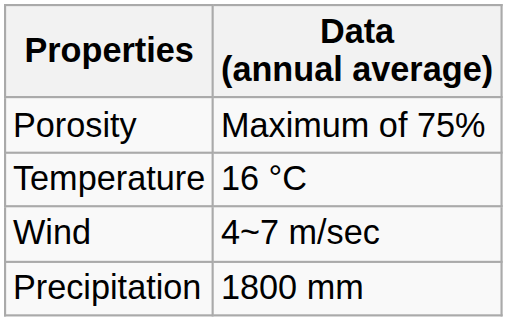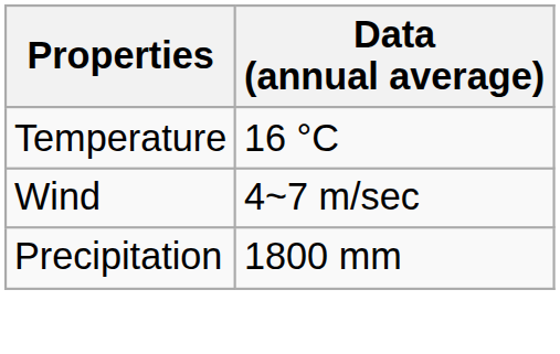- row: Porosity | Maximum of 75%
